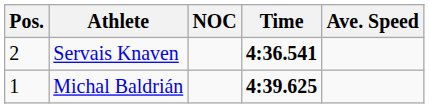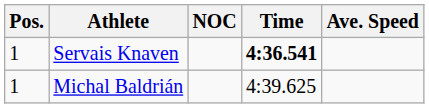Servais Knaven | Pos.: 2 -> 1
Michal Baldrián | Time: bold -> normal
